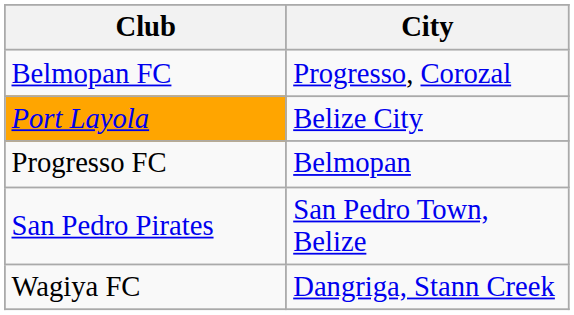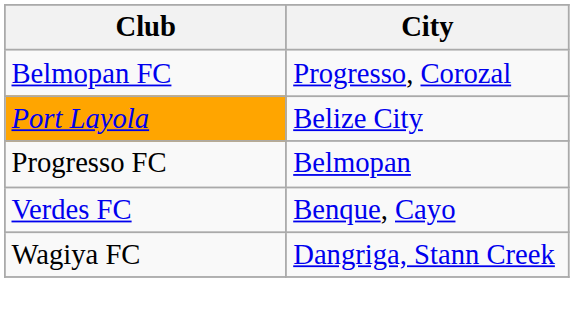- row: San Pedro Pirates | San Pedro Town, Belize
+ row: Verdes FC | Benque, Cayo
